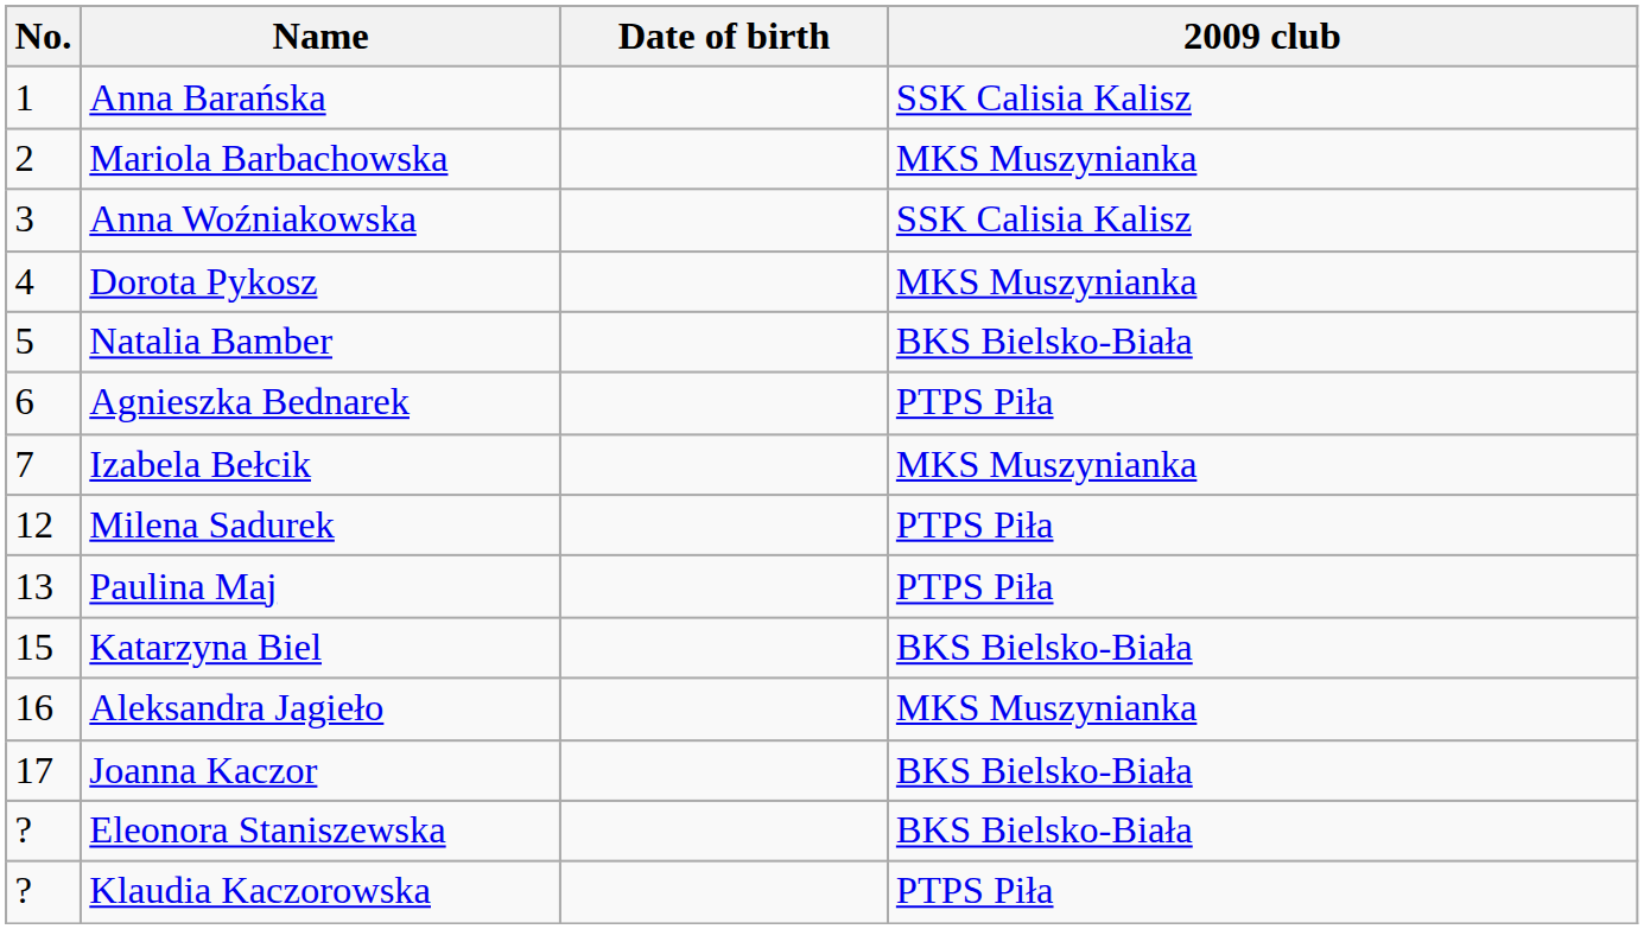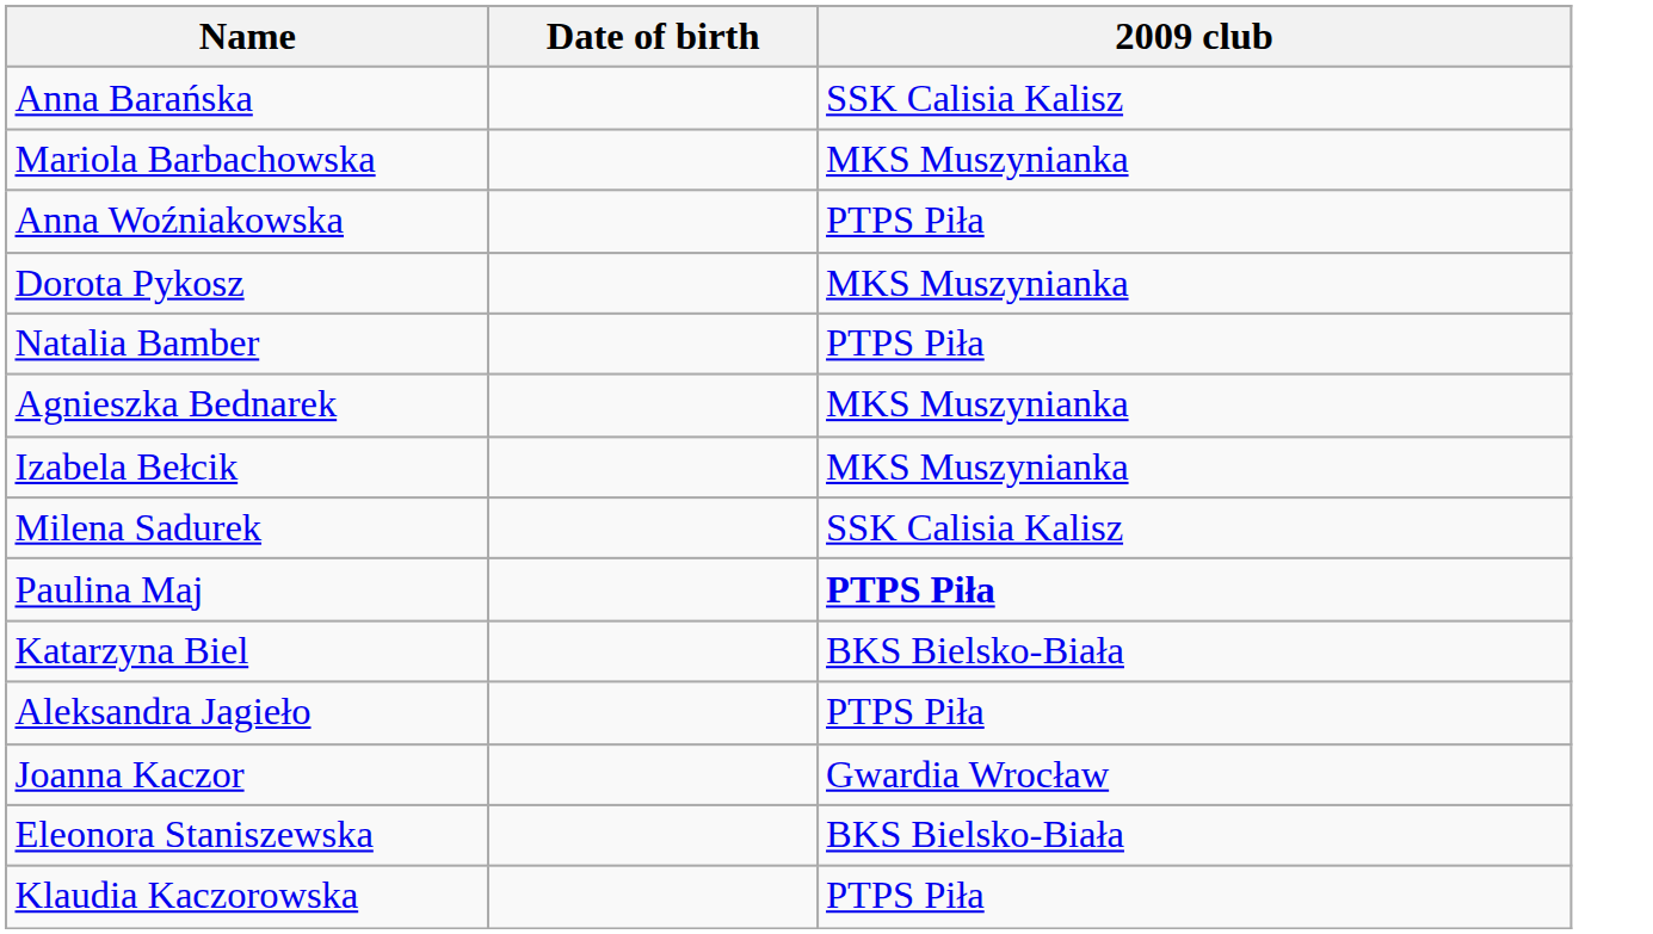- column: No. | 1 | 2 | 3 | 4 | 5 | 6 | 7 | 12 | 13 | 15 | 16 | 17 | ? | ?
Anna Woźniakowska | 2009 club: SSK Calisia Kalisz -> PTPS Piła
Natalia Bamber | 2009 club: BKS Bielsko-Biała -> PTPS Piła
Agnieszka Bednarek | 2009 club: PTPS Piła -> MKS Muszynianka
Milena Sadurek | 2009 club: PTPS Piła -> SSK Calisia Kalisz
Paulina Maj | 2009 club: normal -> bold
Aleksandra Jagieło | 2009 club: MKS Muszynianka -> PTPS Piła
Joanna Kaczor | 2009 club: BKS Bielsko-Biała -> Gwardia Wrocław
